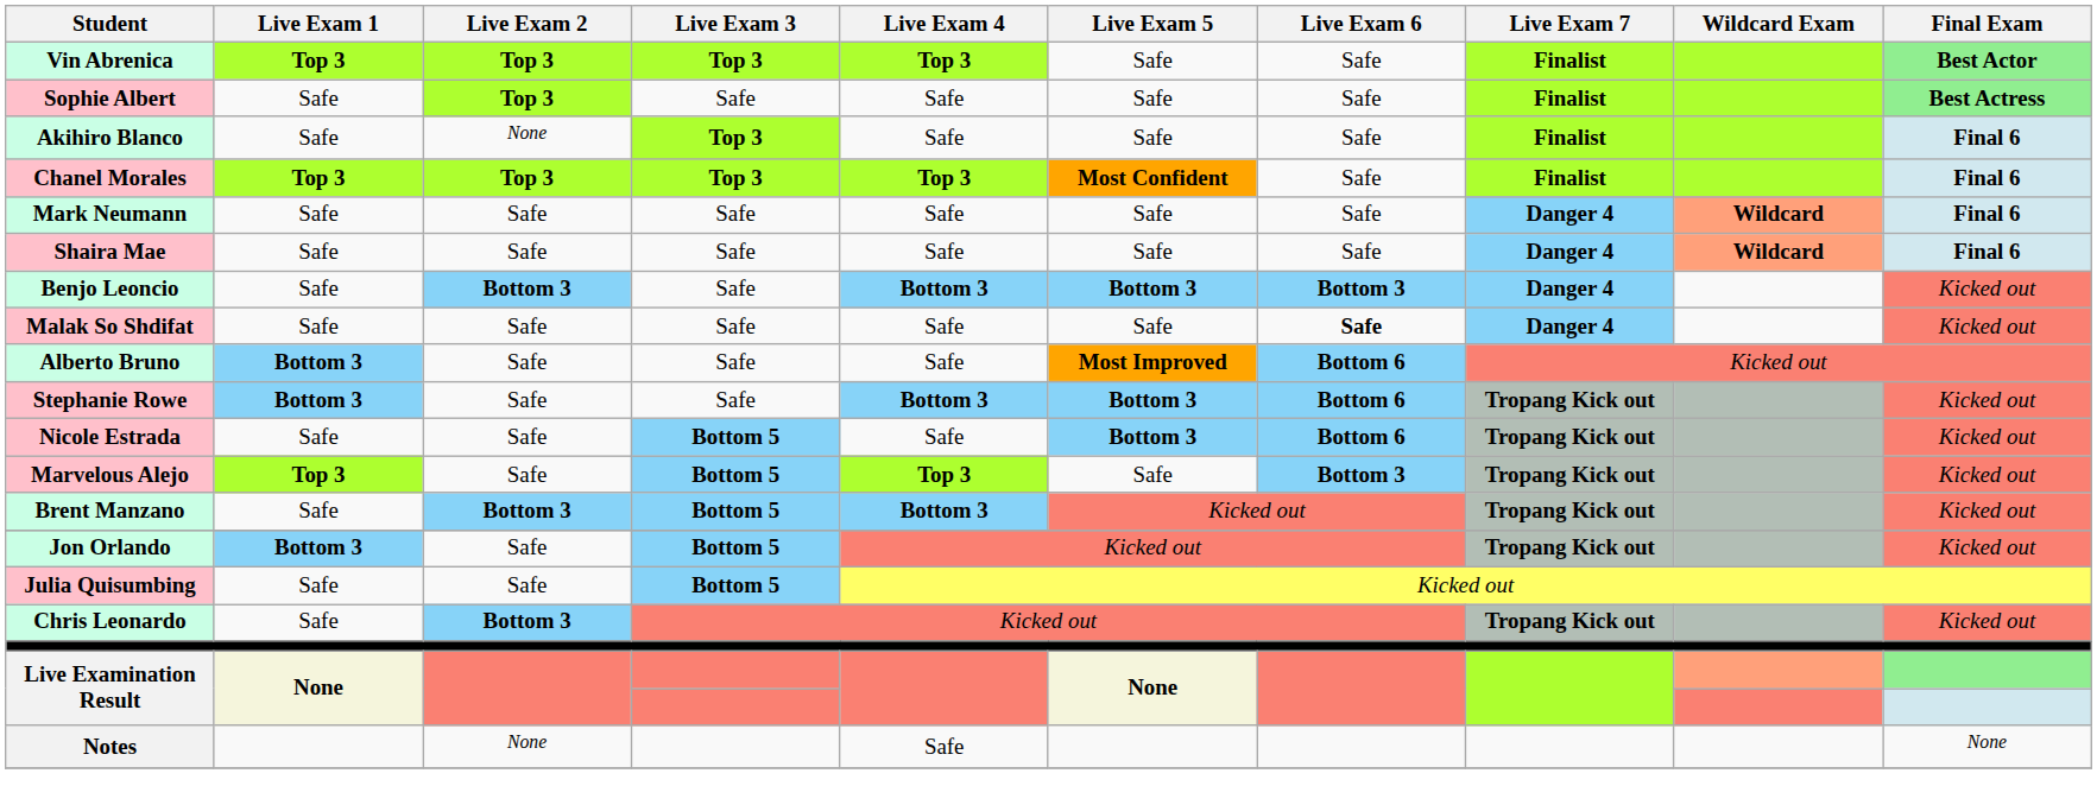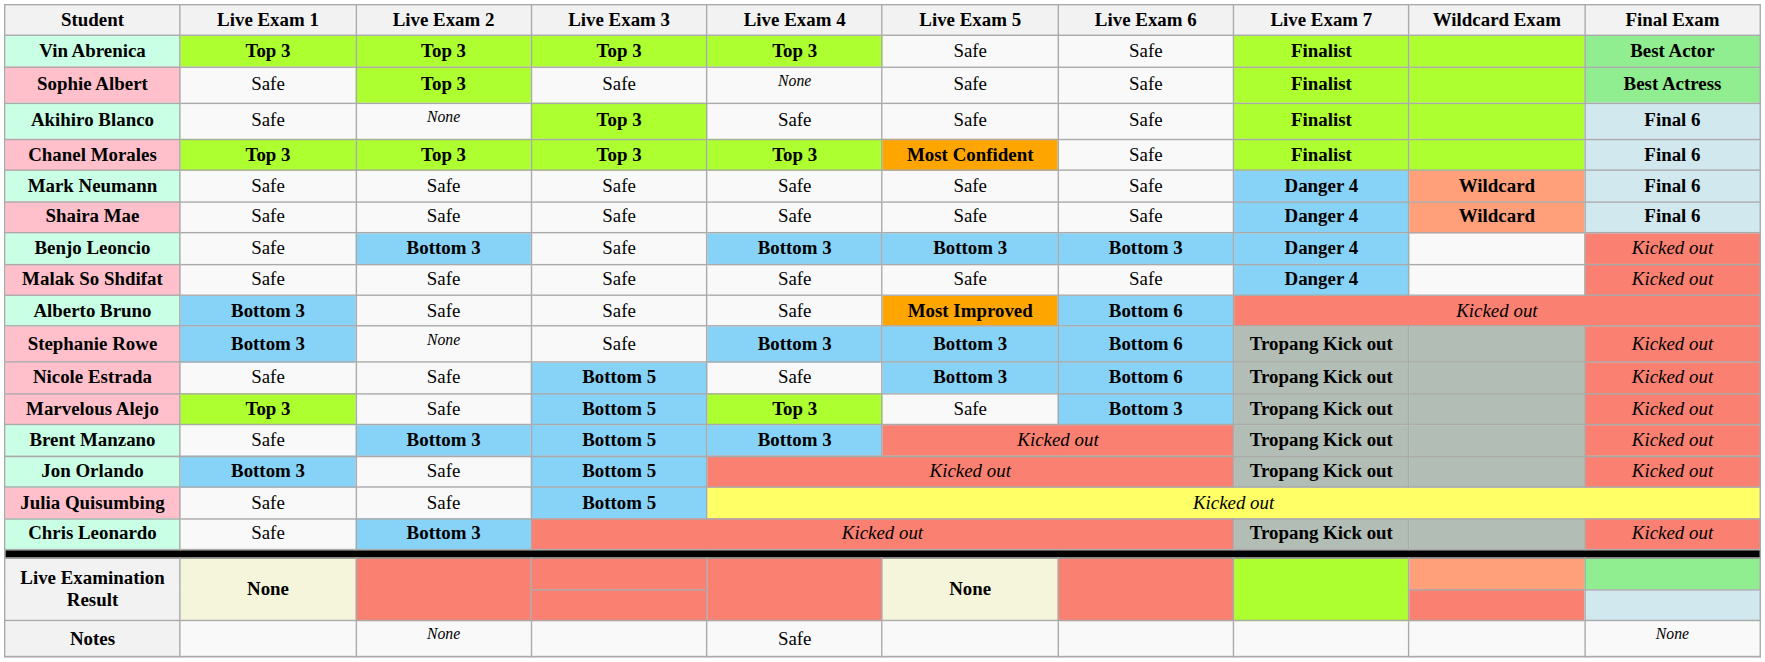Sophie Albert | Live Exam 4: Safe -> None
Malak So Shdifat | Live Exam 6: bold -> normal
Stephanie Rowe | Live Exam 2: Safe -> None
